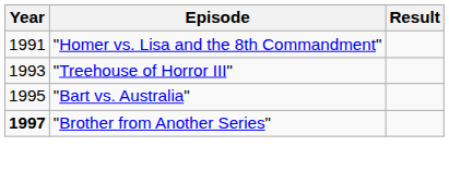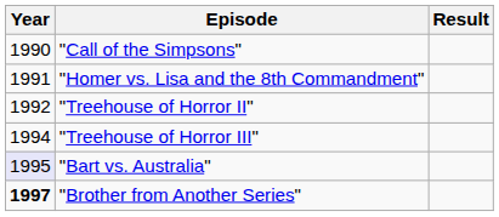+ row: 1990 | "Call of the Simpsons"
+ row: 1992 | "Treehouse of Horror II"
"Treehouse of Horror III" | Year: 1993 -> 1994
"Bart vs. Australia" | Year: no background -> lavender background
